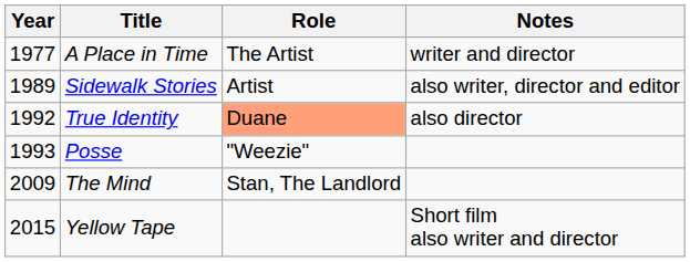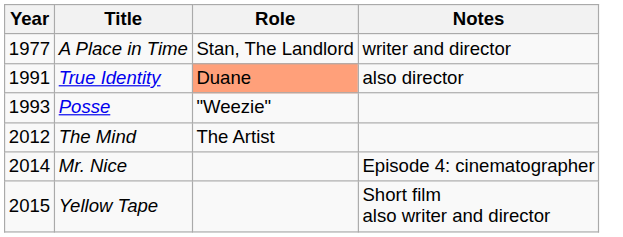A Place in Time | Role: The Artist -> Stan, The Landlord
- row: 1989 | Sidewalk Stories | Artist | also writer, director and editor
True Identity | Year: 1992 -> 1991
The Mind | Year: 2009 -> 2012
The Mind | Role: Stan, The Landlord -> The Artist
+ row: 2014 | Mr. Nice | Episode 4: cinematographer
